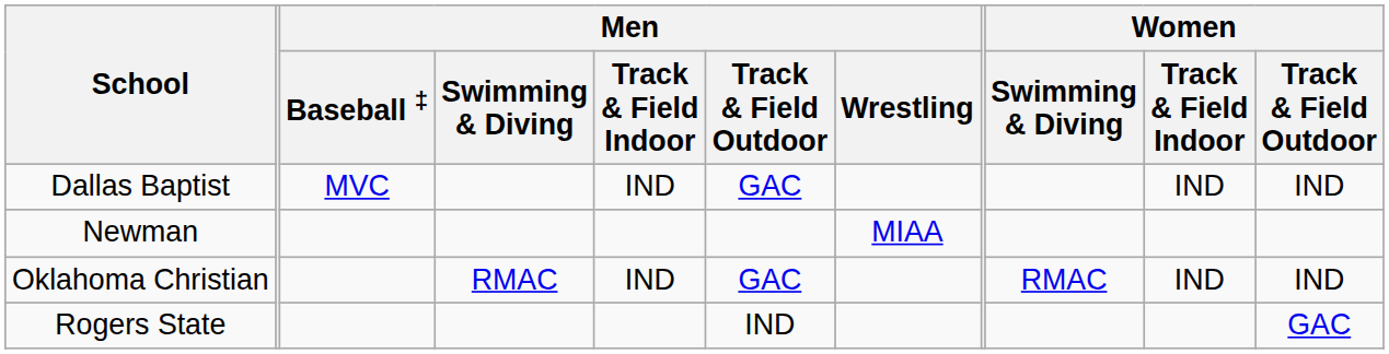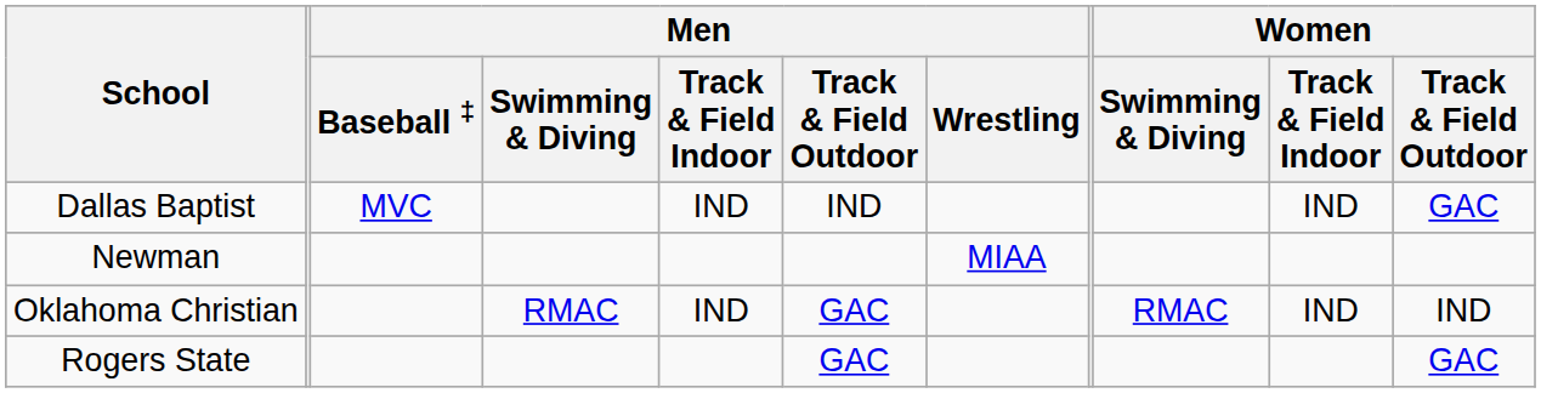Dallas Baptist | Men / Track & Field Outdoor: GAC -> IND
Dallas Baptist | Women / Track & Field Outdoor: IND -> GAC
Rogers State | Men / Track & Field Outdoor: IND -> GAC
